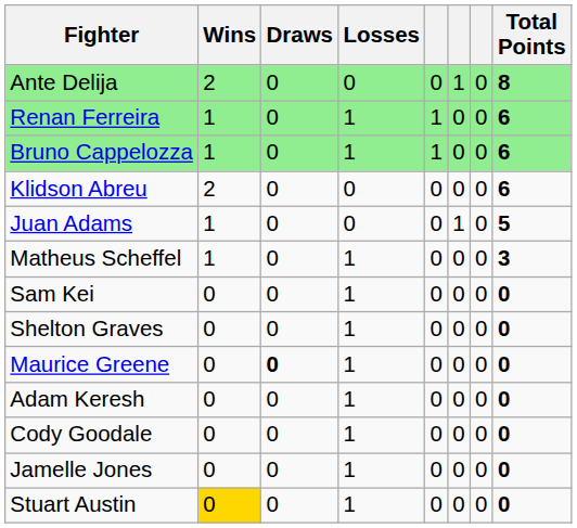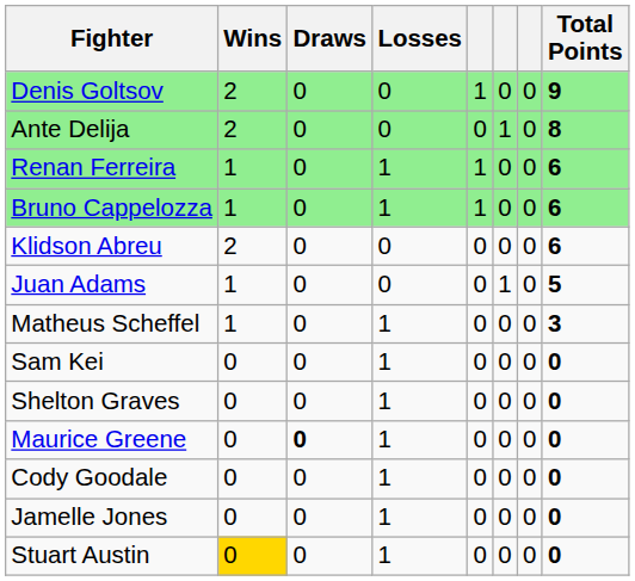+ row: Denis Goltsov | 2 | 0 | 0 | 1 | 0 | 0 | 9
- row: Adam Keresh | 0 | 0 | 1 | 0 | 0 | 0 | 0
